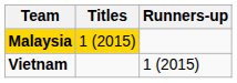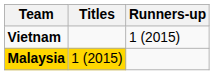rows swapped: Malaysia <-> Vietnam
